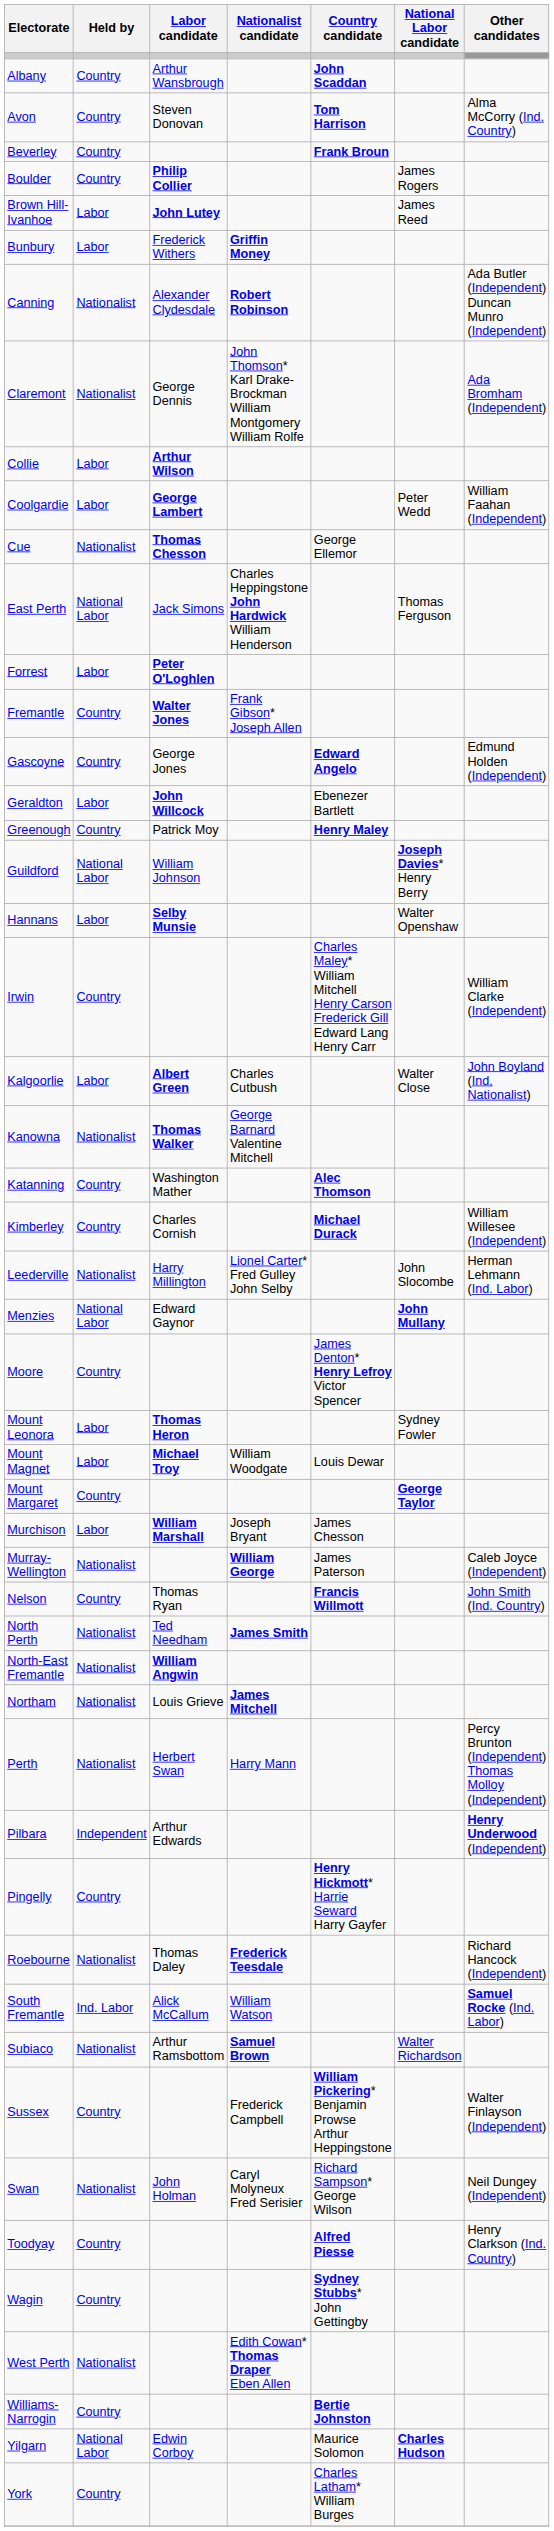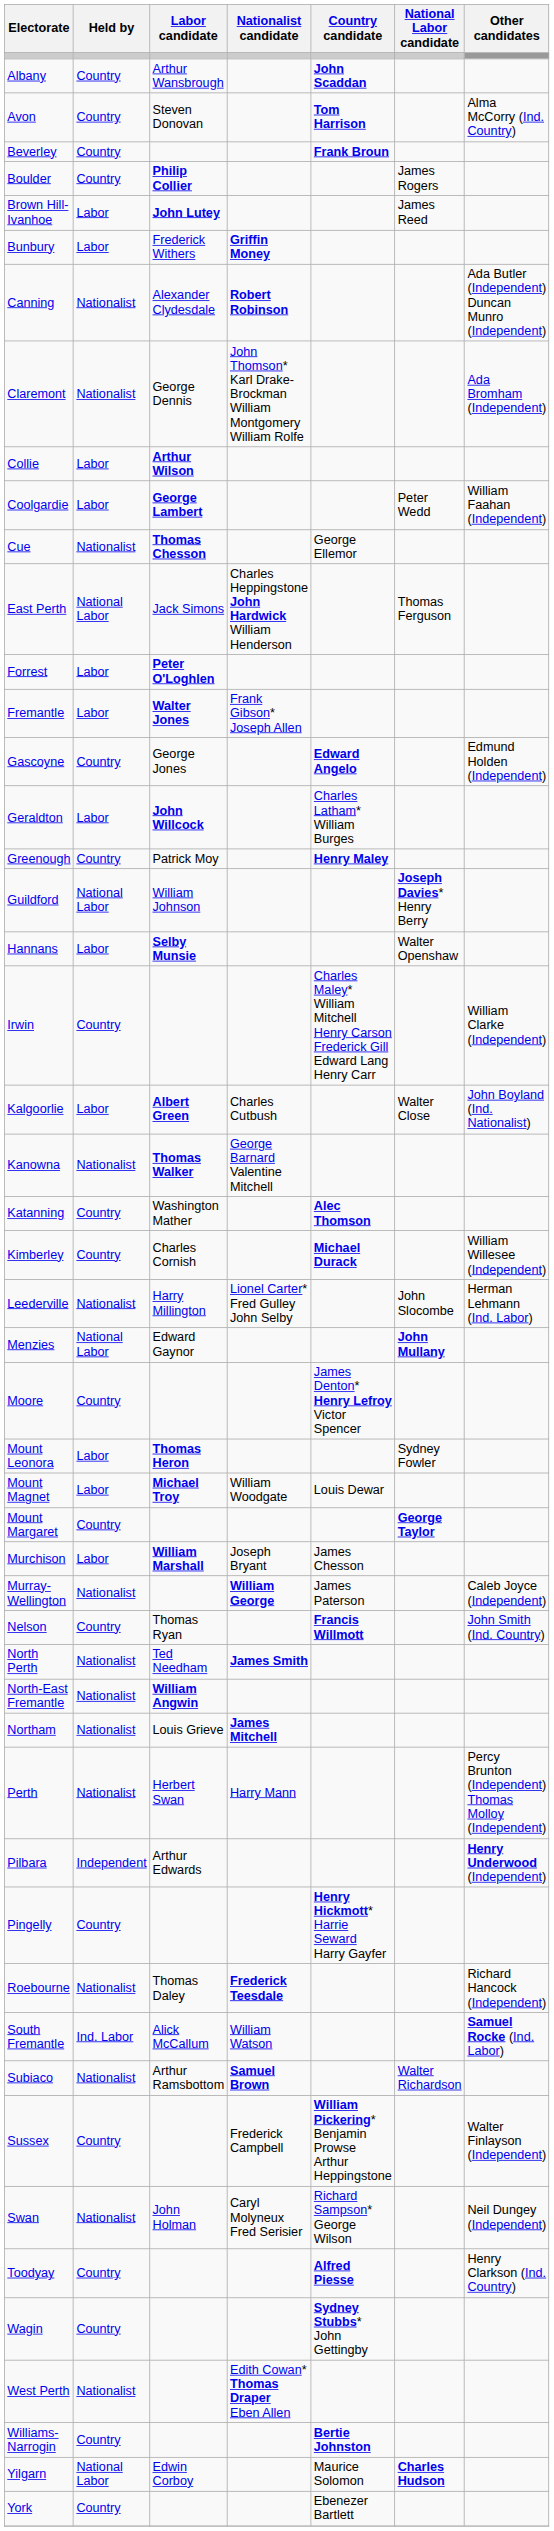Fremantle | Held by: Country -> Labor
Geraldton | Country candidate: Ebenezer Bartlett -> Charles Latham* William Burges
York | Country candidate: Charles Latham* William Burges -> Ebenezer Bartlett
